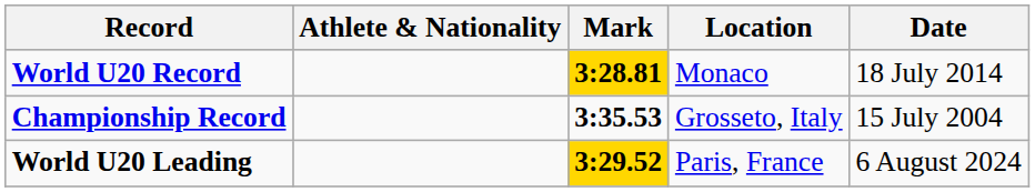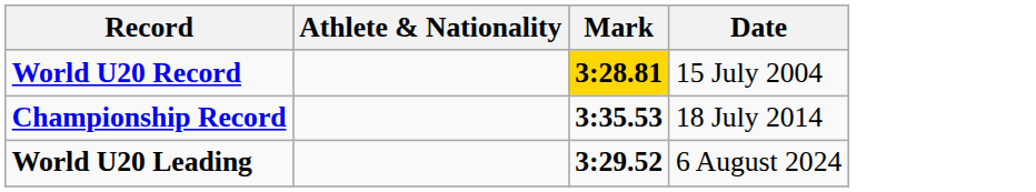- column: Location | Monaco | Grosseto, Italy | Paris, France
World U20 Record | Date: 18 July 2014 -> 15 July 2004
Championship Record | Date: 15 July 2004 -> 18 July 2014
World U20 Leading | Mark: gold background -> no background
